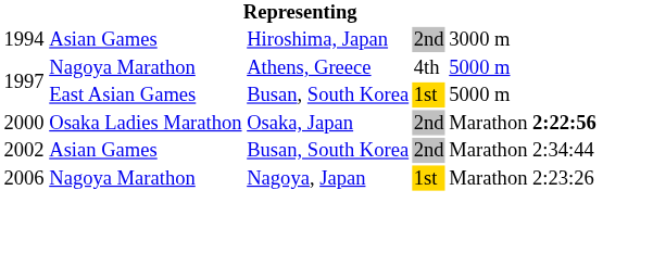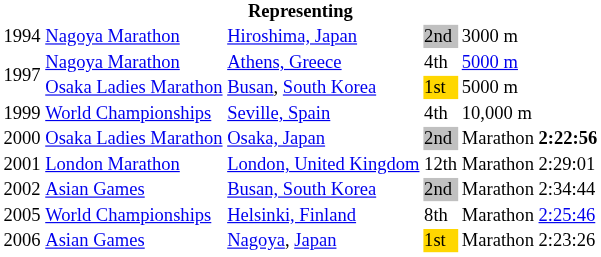1994 | column 2: Asian Games -> Nagoya Marathon
1997 / Busan, South Korea | column 2: East Asian Games -> Osaka Ladies Marathon
+ row: 1999 | World Championships | Seville, Spain | 4th | 10,000 m
+ row: 2001 | London Marathon | London, United Kingdom | 12th | Marathon | 2:29:01
+ row: 2005 | World Championships | Helsinki, Finland | 8th | Marathon | 2:25:46
2006 | column 2: Nagoya Marathon -> Asian Games
